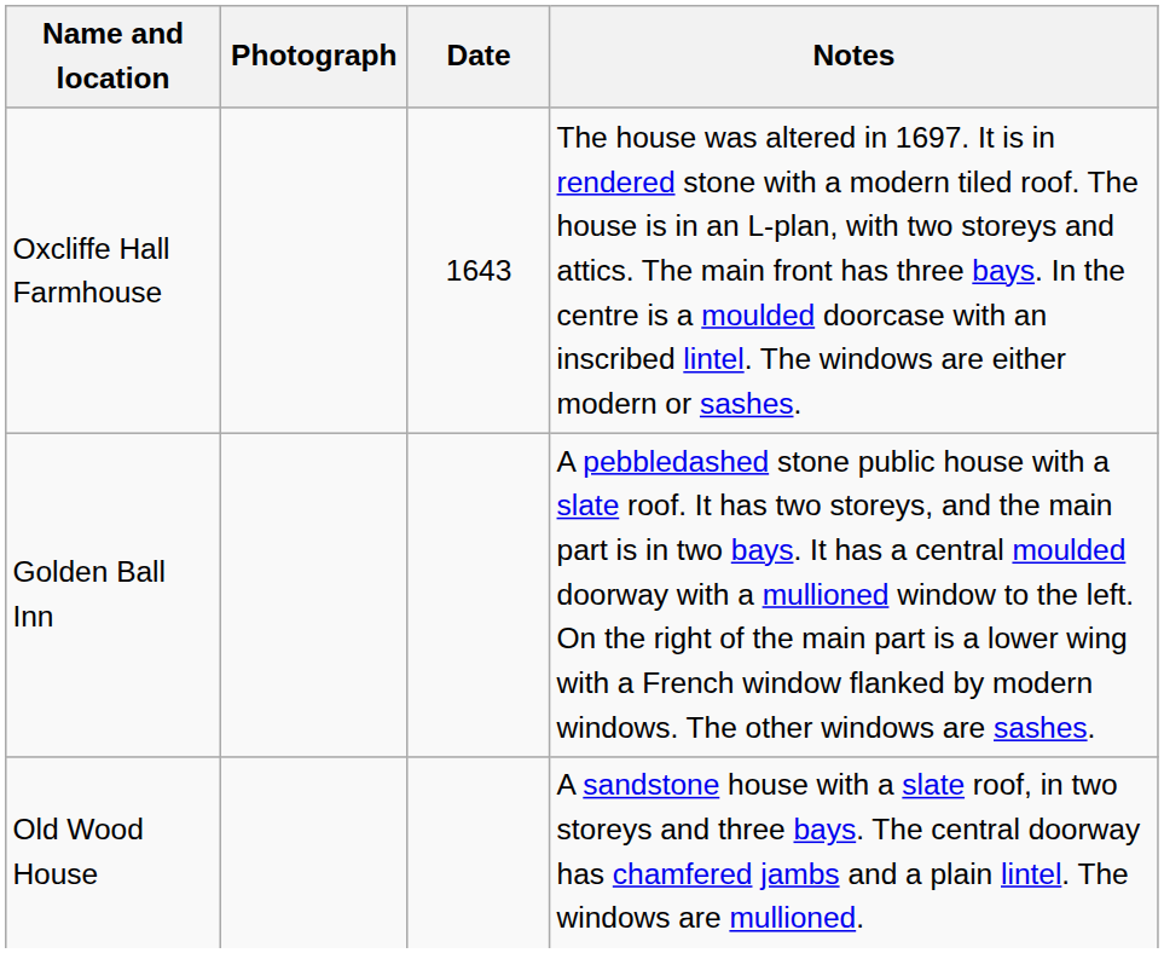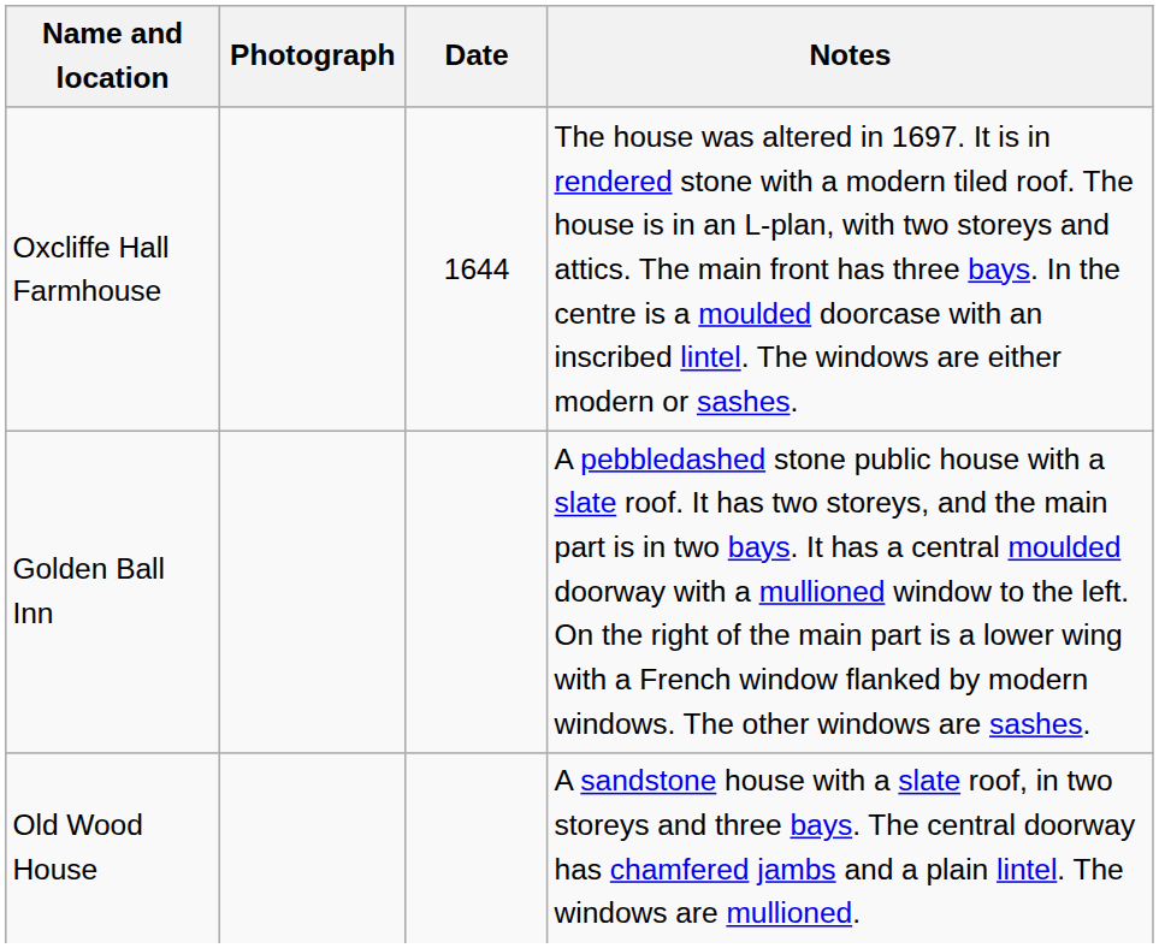Oxcliffe Hall Farmhouse | Date: 1643 -> 1644
